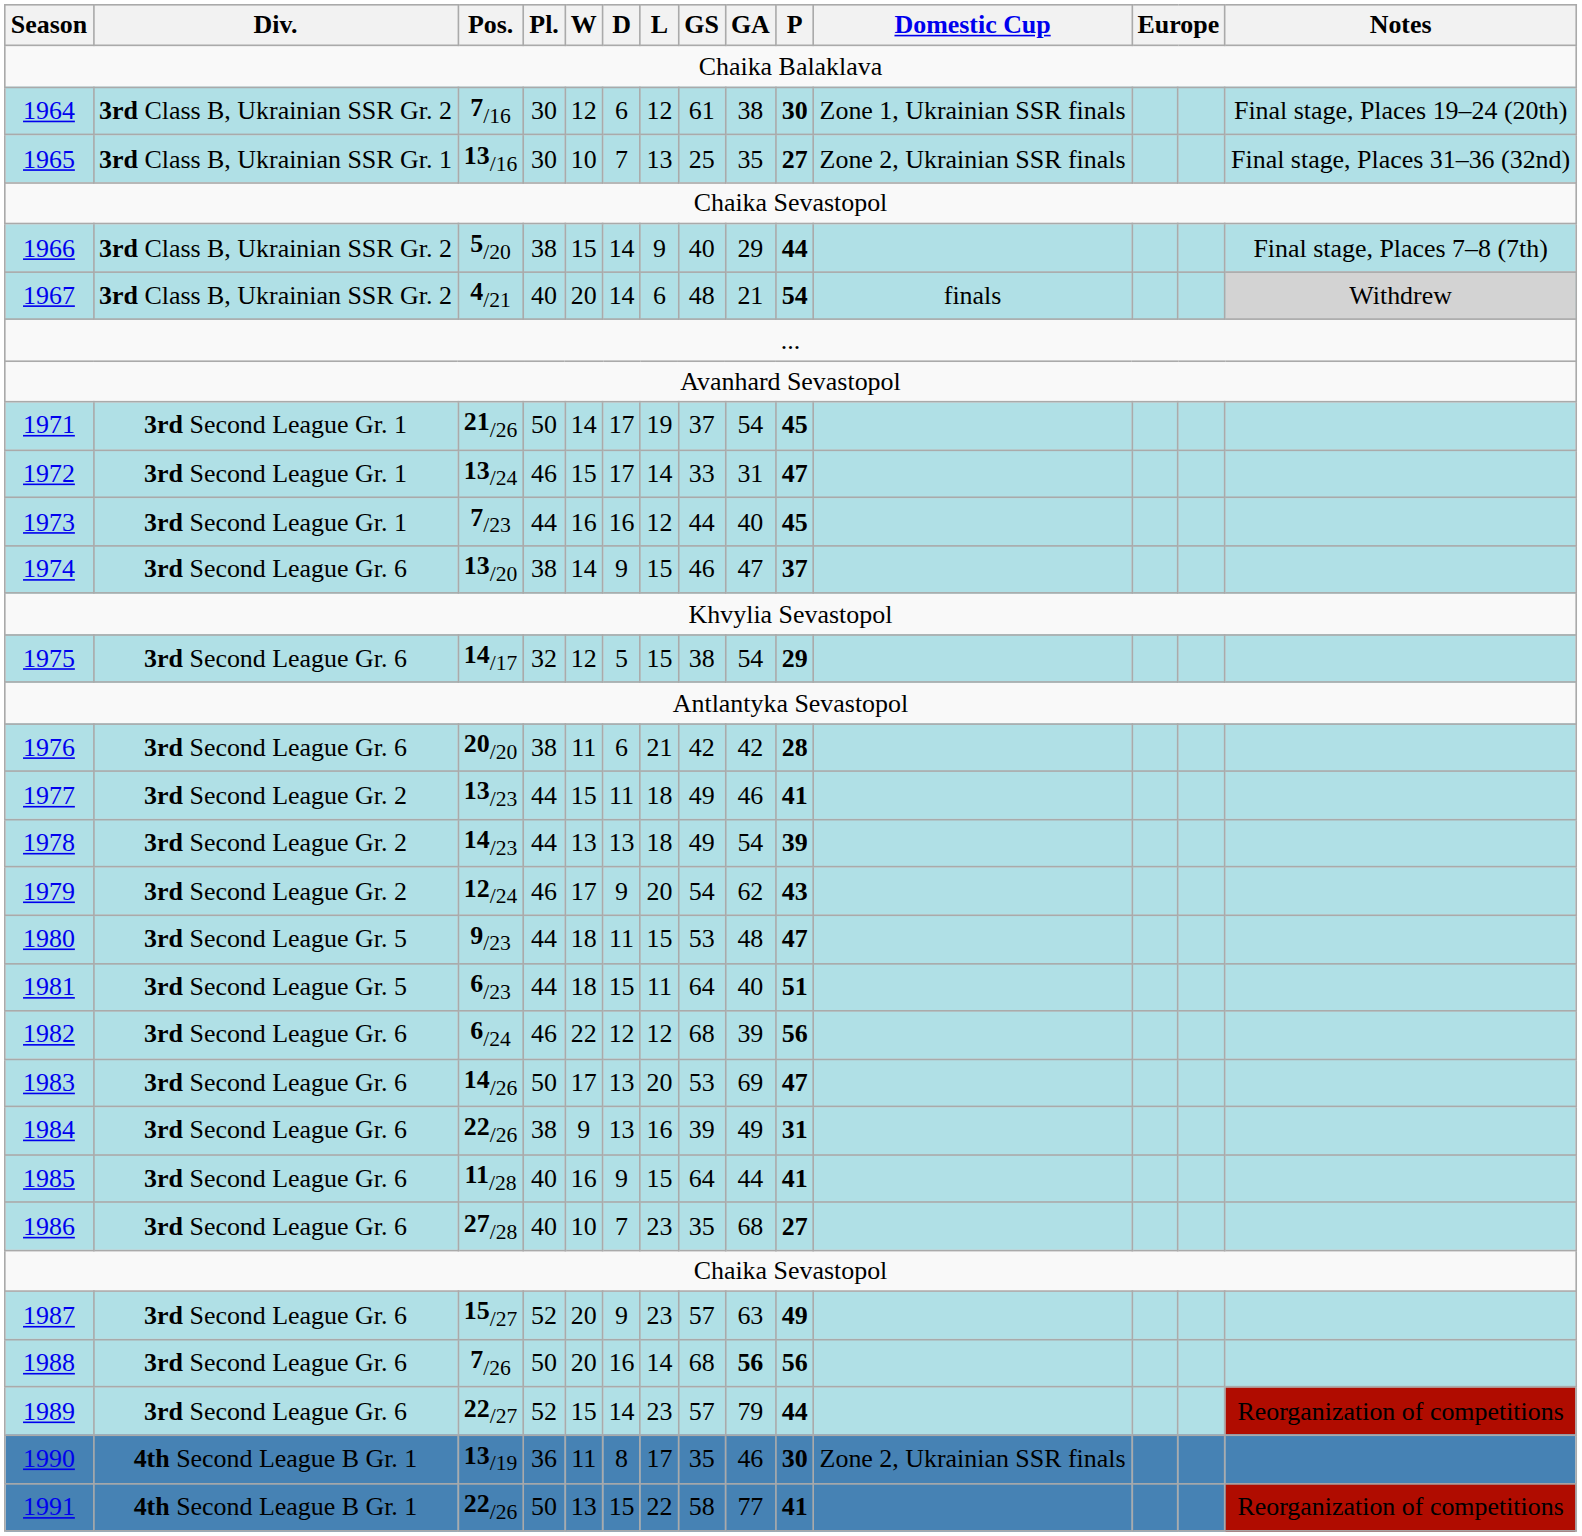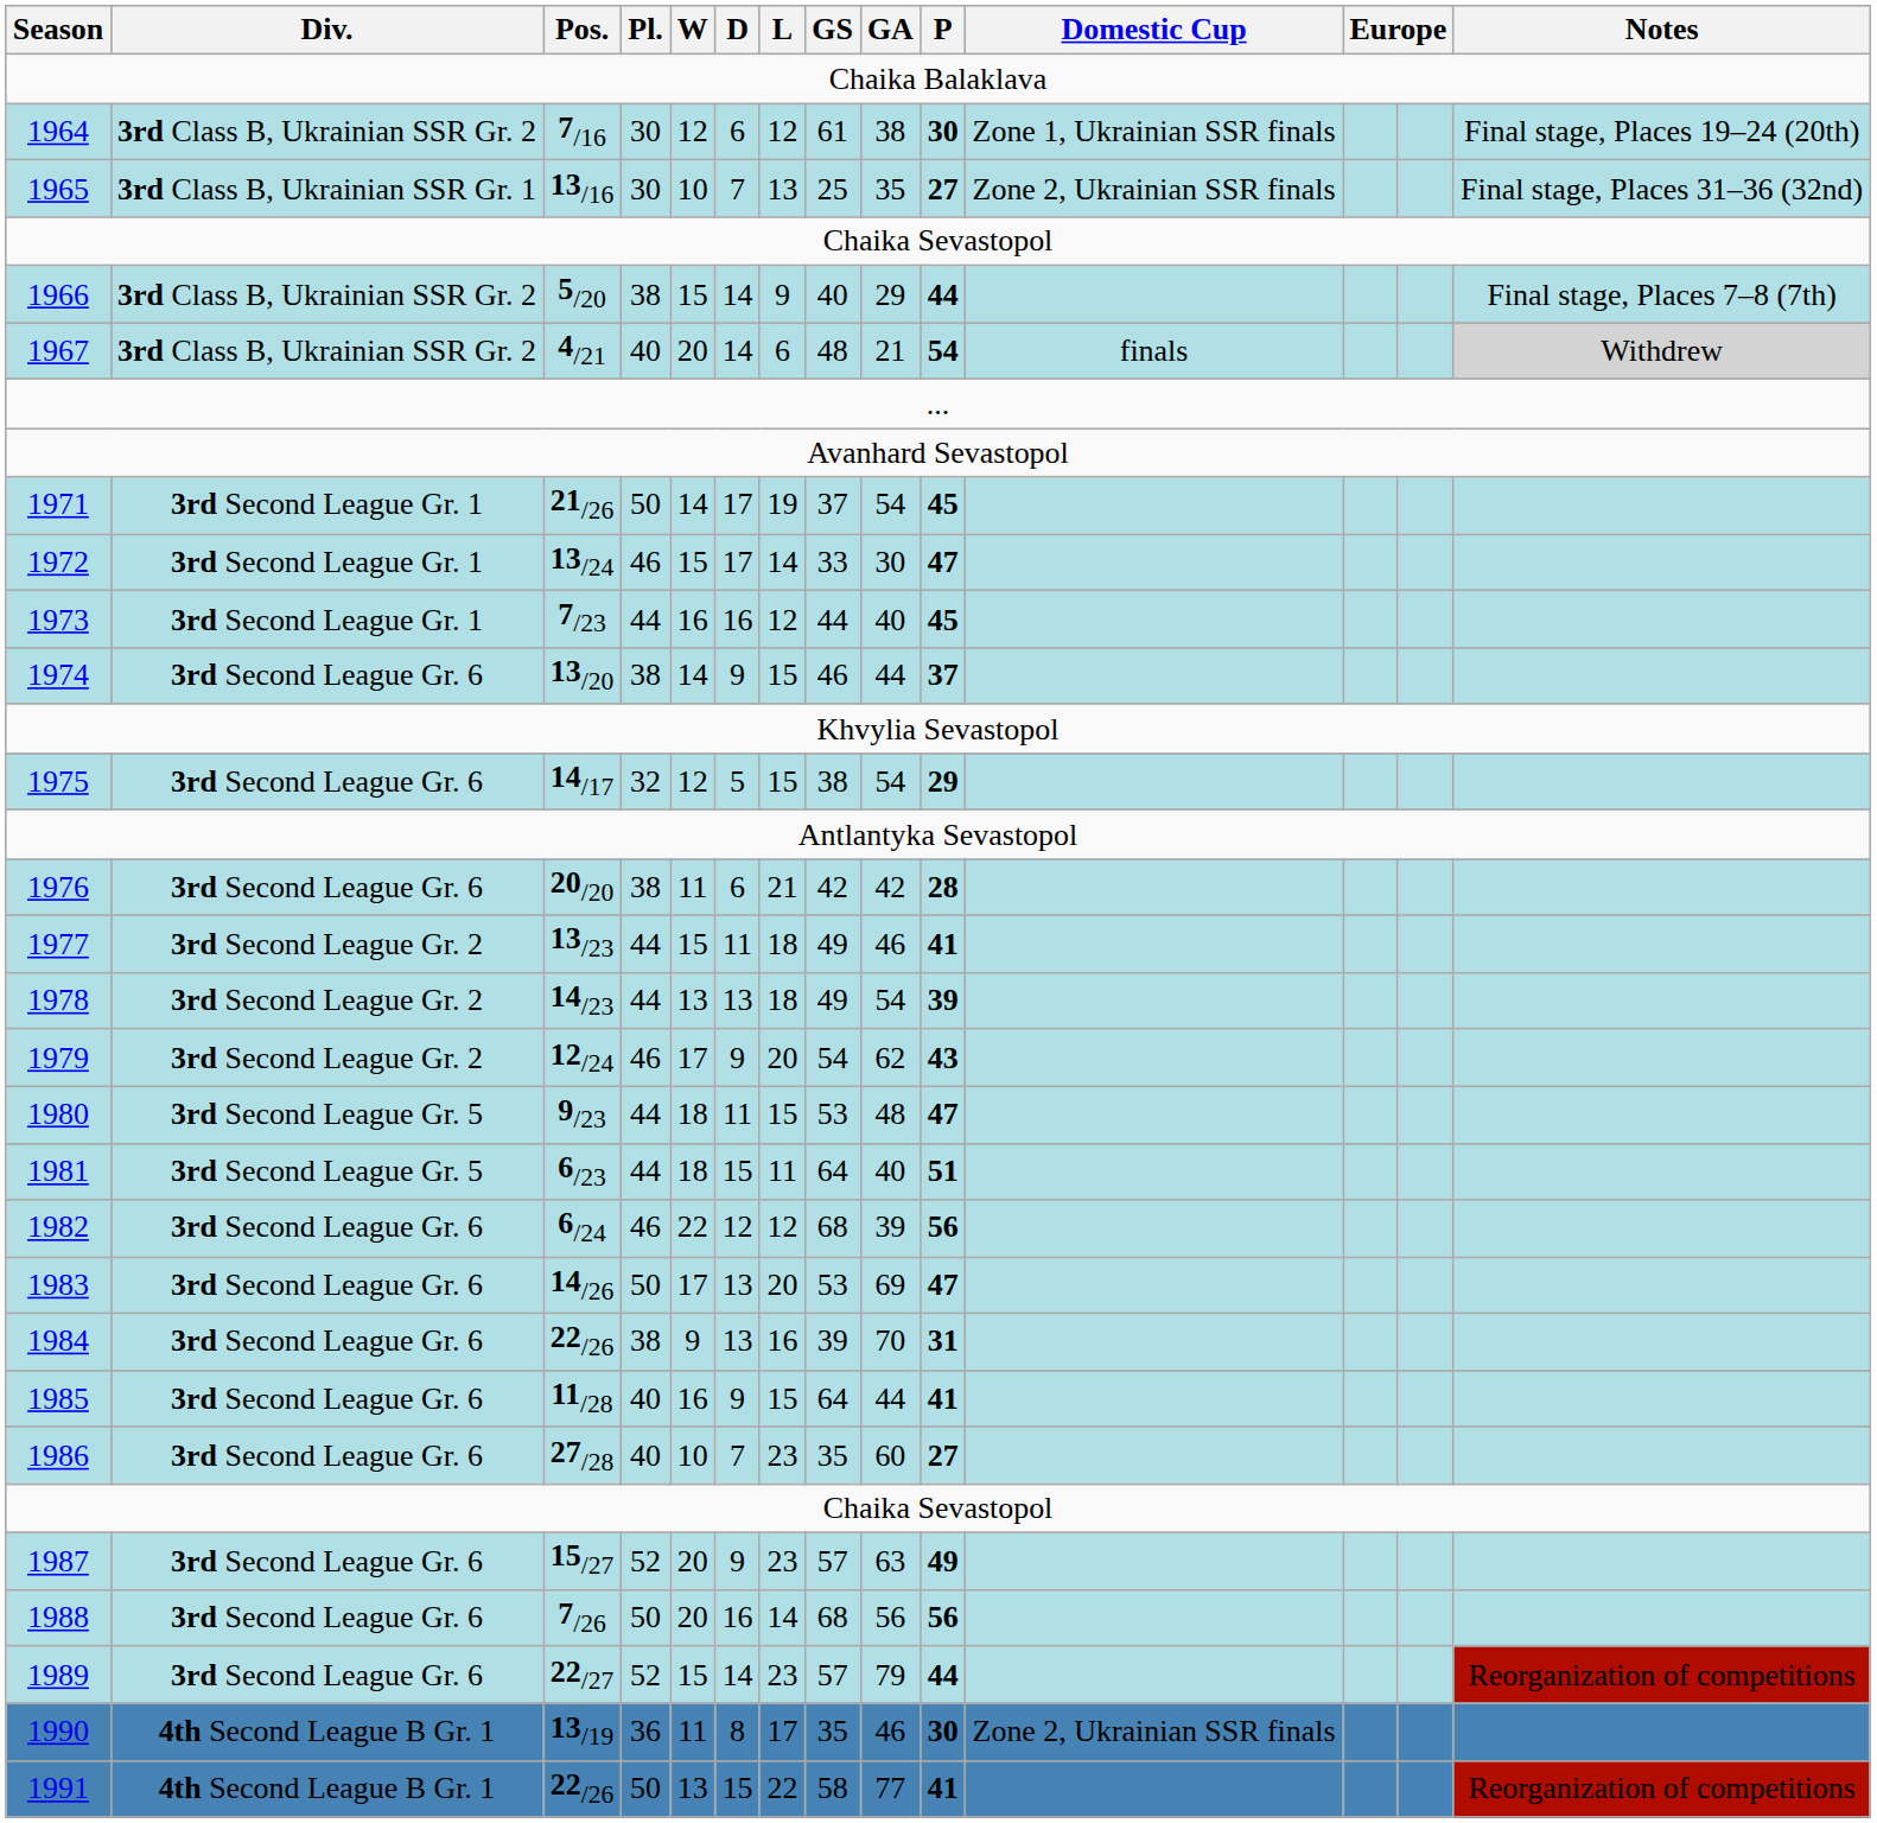1972 | GA: 31 -> 30
1974 | GA: 47 -> 44
1984 | GA: 49 -> 70
1986 | GA: 68 -> 60
1988 | GA: bold -> normal
